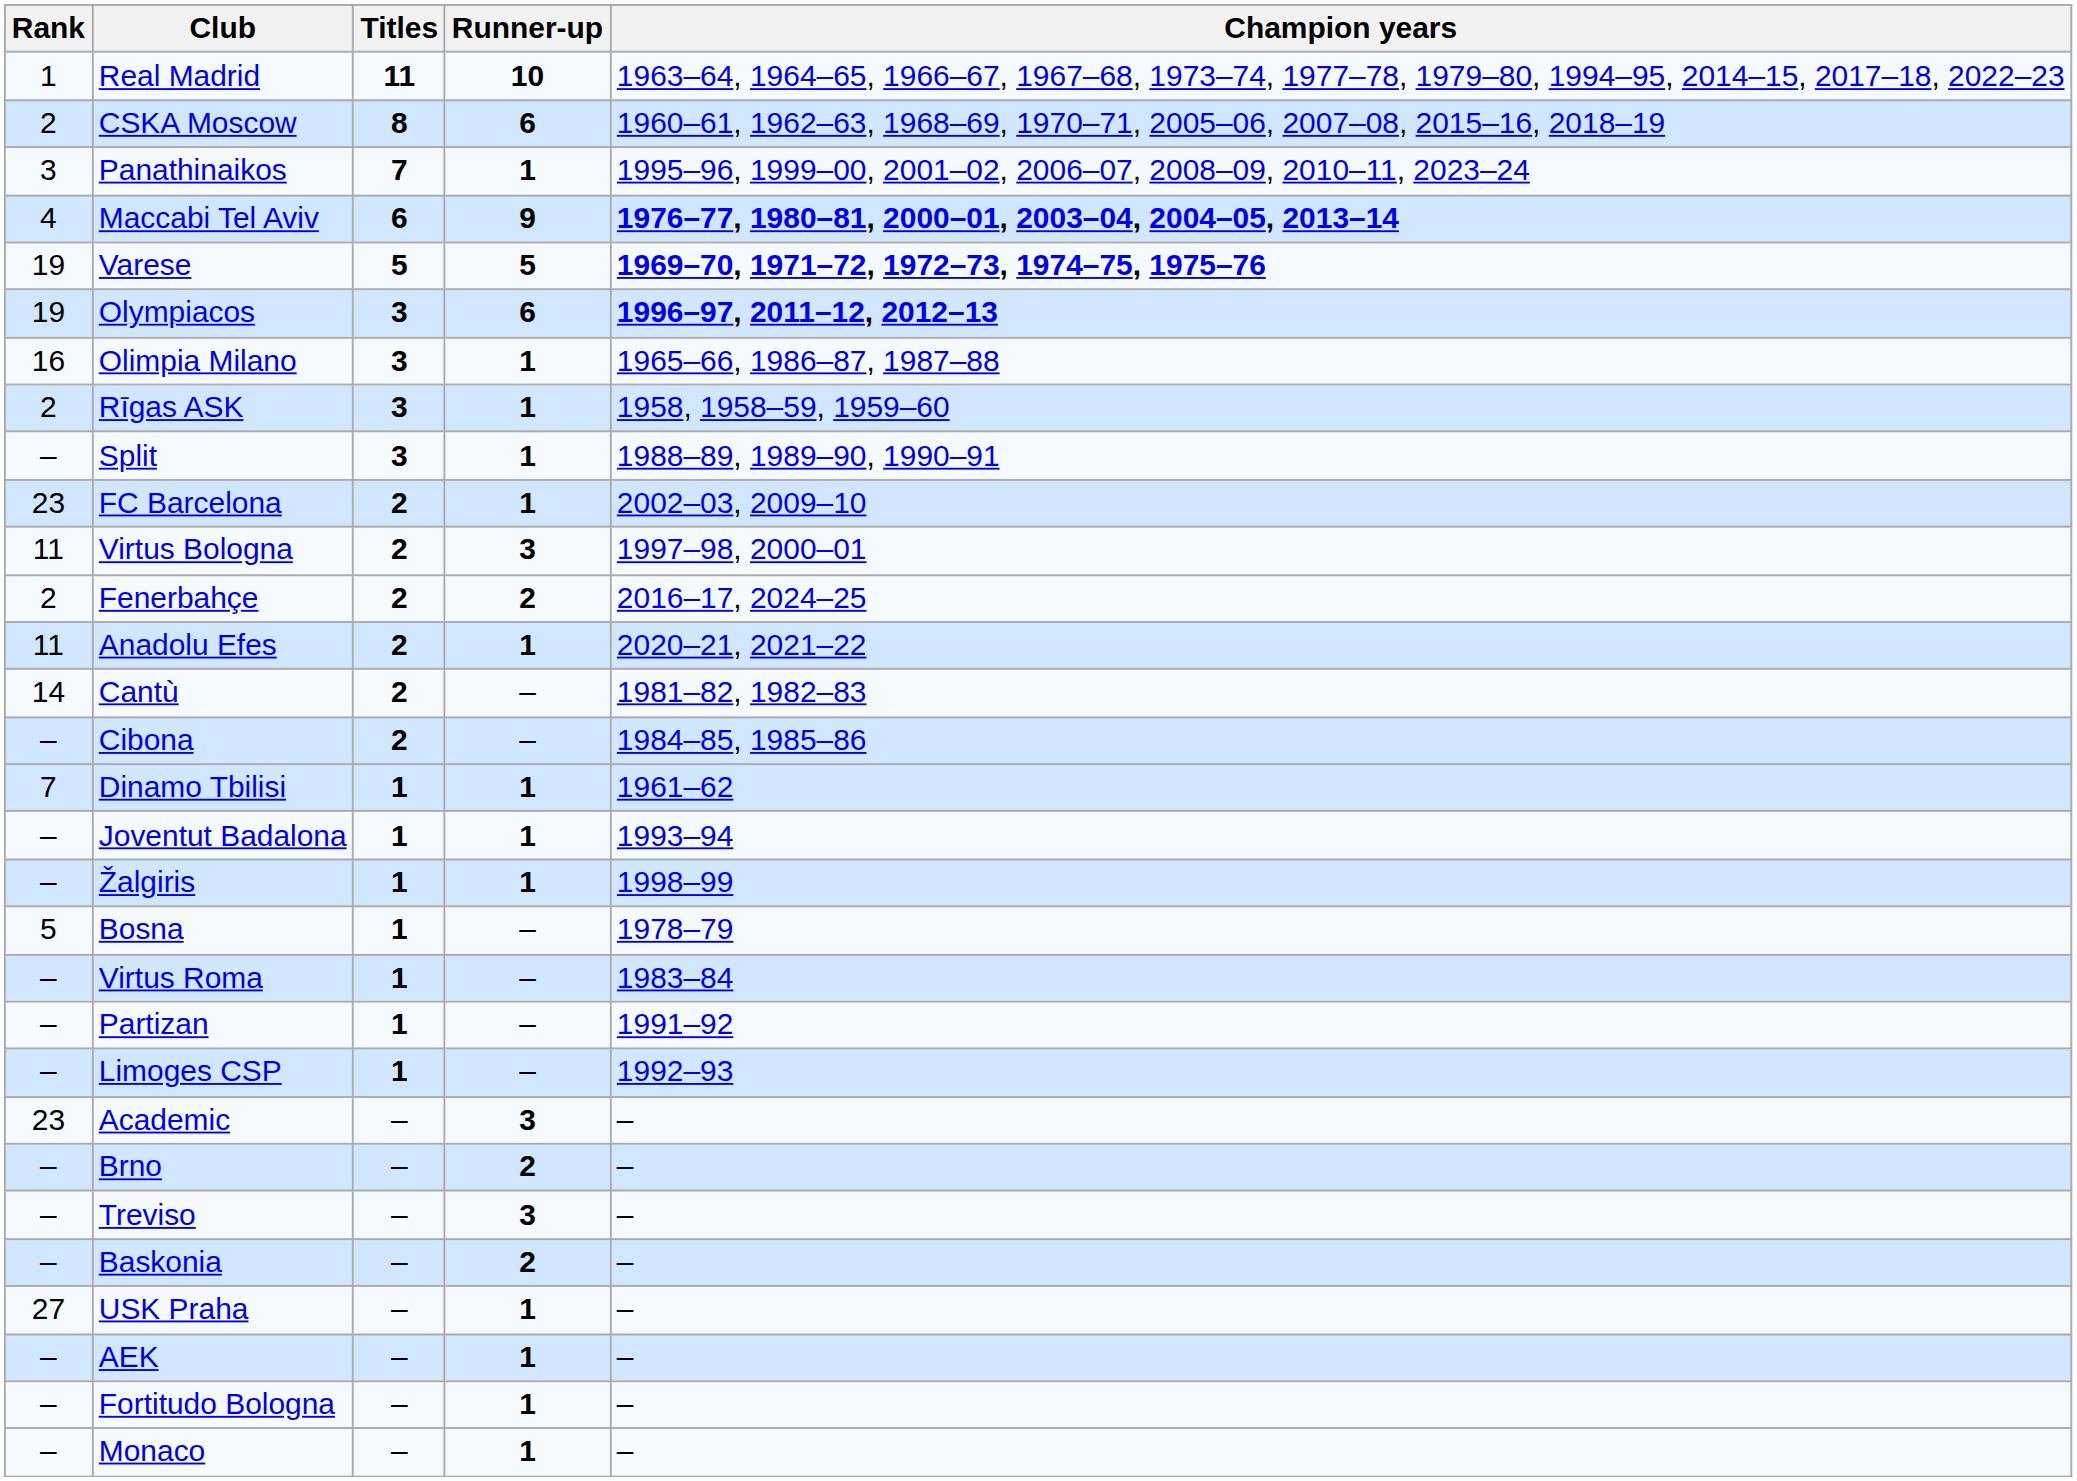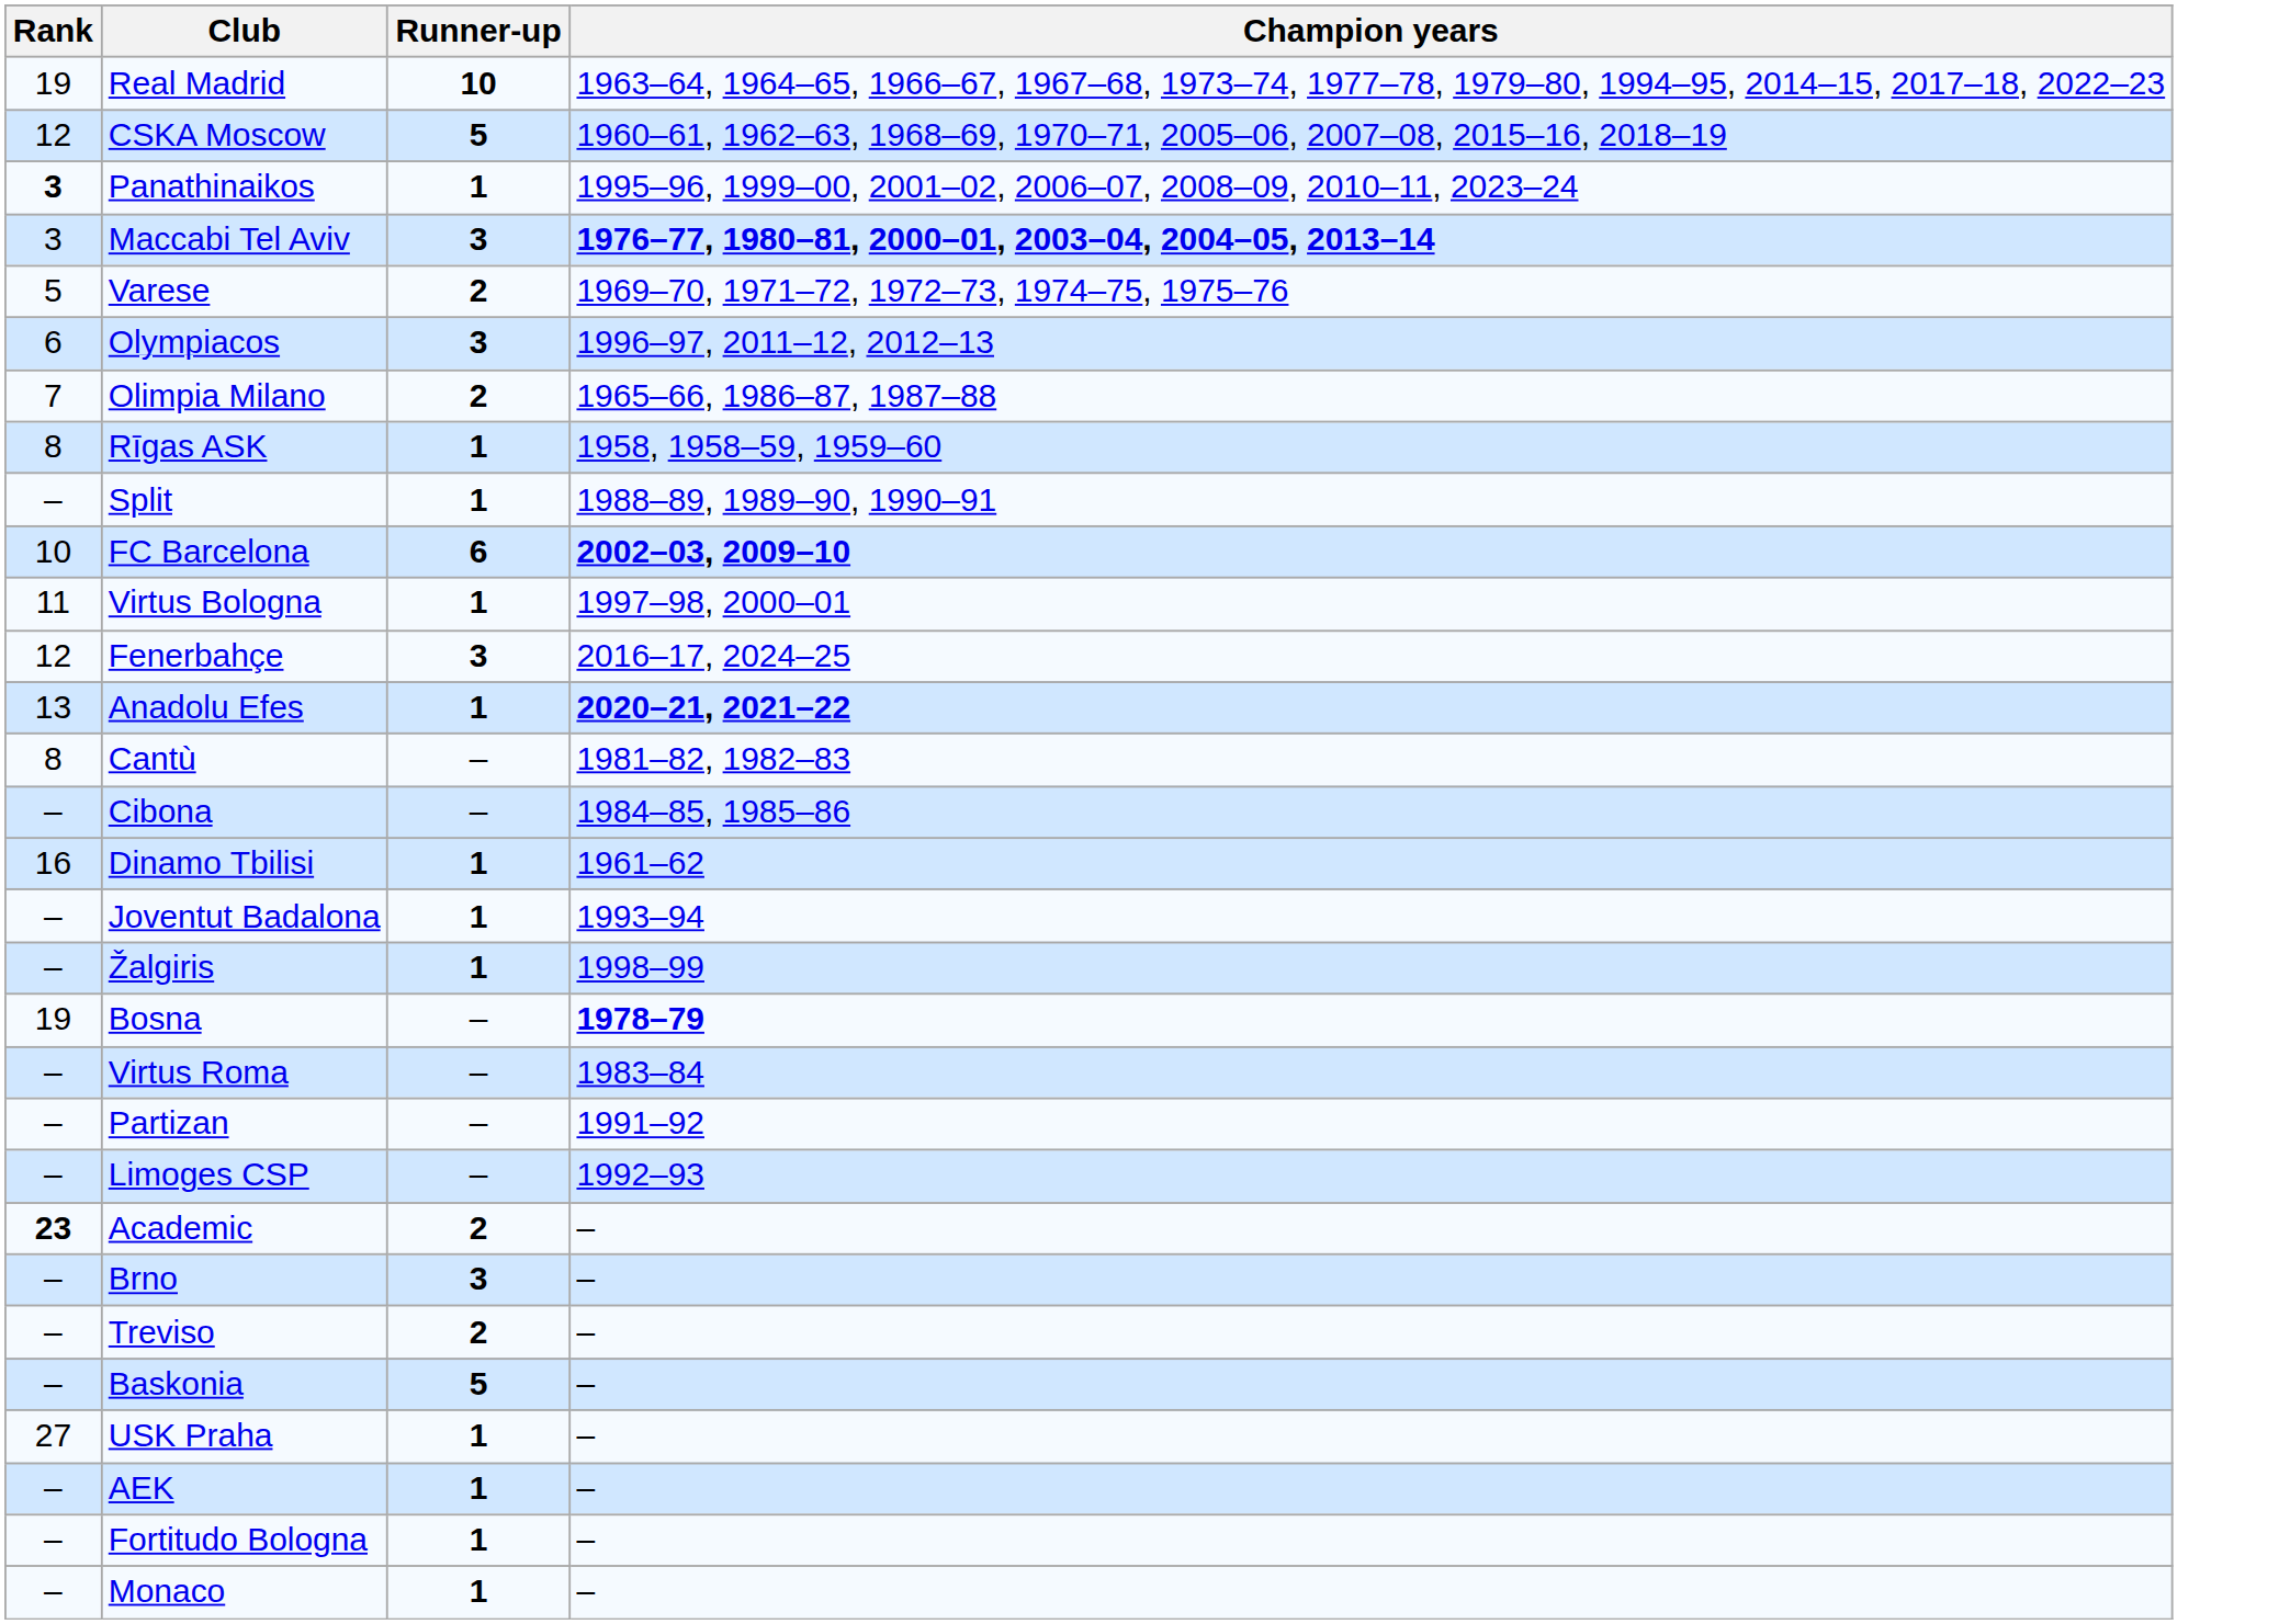- column: Titles | 11 | 8 | 7 | 6 | 5 | 3 | 3 | 3 | 3 | 2 | 2 | 2 | 2 | 2 | 2 | 1 | 1 | 1 | 1 | 1 | 1 | 1 | – | – | – | – | – | – | – | –
Real Madrid | Rank: 1 -> 19
CSKA Moscow | Rank: 2 -> 12
CSKA Moscow | Runner-up: 6 -> 5
Panathinaikos | Rank: normal -> bold
Maccabi Tel Aviv | Rank: 4 -> 3
Maccabi Tel Aviv | Runner-up: 9 -> 3
Varese | Rank: 19 -> 5
Varese | Runner-up: 5 -> 2
Varese | Champion years: bold -> normal
Olympiacos | Rank: 19 -> 6
Olympiacos | Runner-up: 6 -> 3
Olympiacos | Champion years: bold -> normal
Olimpia Milano | Rank: 16 -> 7
Olimpia Milano | Runner-up: 1 -> 2
Rīgas ASK | Rank: 2 -> 8
FC Barcelona | Rank: 23 -> 10
FC Barcelona | Runner-up: 1 -> 6
FC Barcelona | Champion years: normal -> bold
Virtus Bologna | Runner-up: 3 -> 1
Fenerbahçe | Rank: 2 -> 12
Fenerbahçe | Runner-up: 2 -> 3
Anadolu Efes | Rank: 11 -> 13
Anadolu Efes | Champion years: normal -> bold
Cantù | Rank: 14 -> 8
Dinamo Tbilisi | Rank: 7 -> 16
Bosna | Rank: 5 -> 19
Bosna | Champion years: normal -> bold
Academic | Rank: normal -> bold
Academic | Runner-up: 3 -> 2
Brno | Runner-up: 2 -> 3
Treviso | Runner-up: 3 -> 2
Baskonia | Runner-up: 2 -> 5
